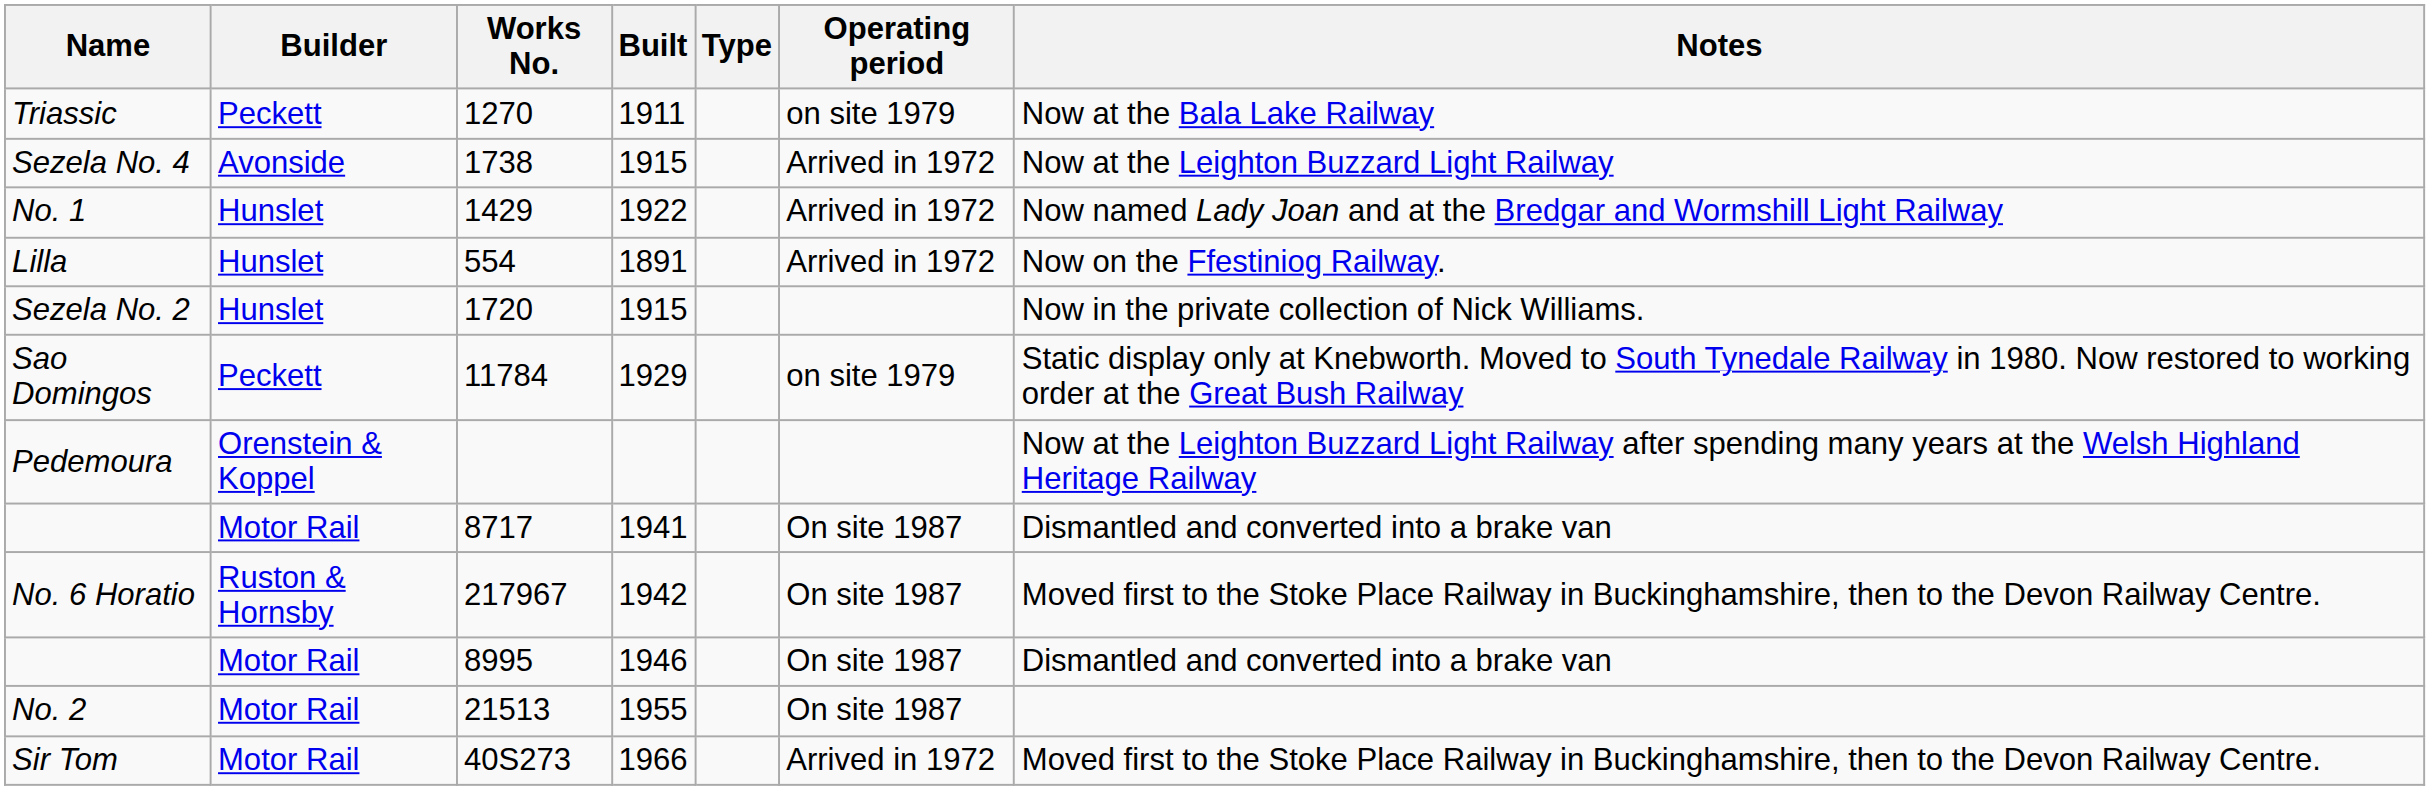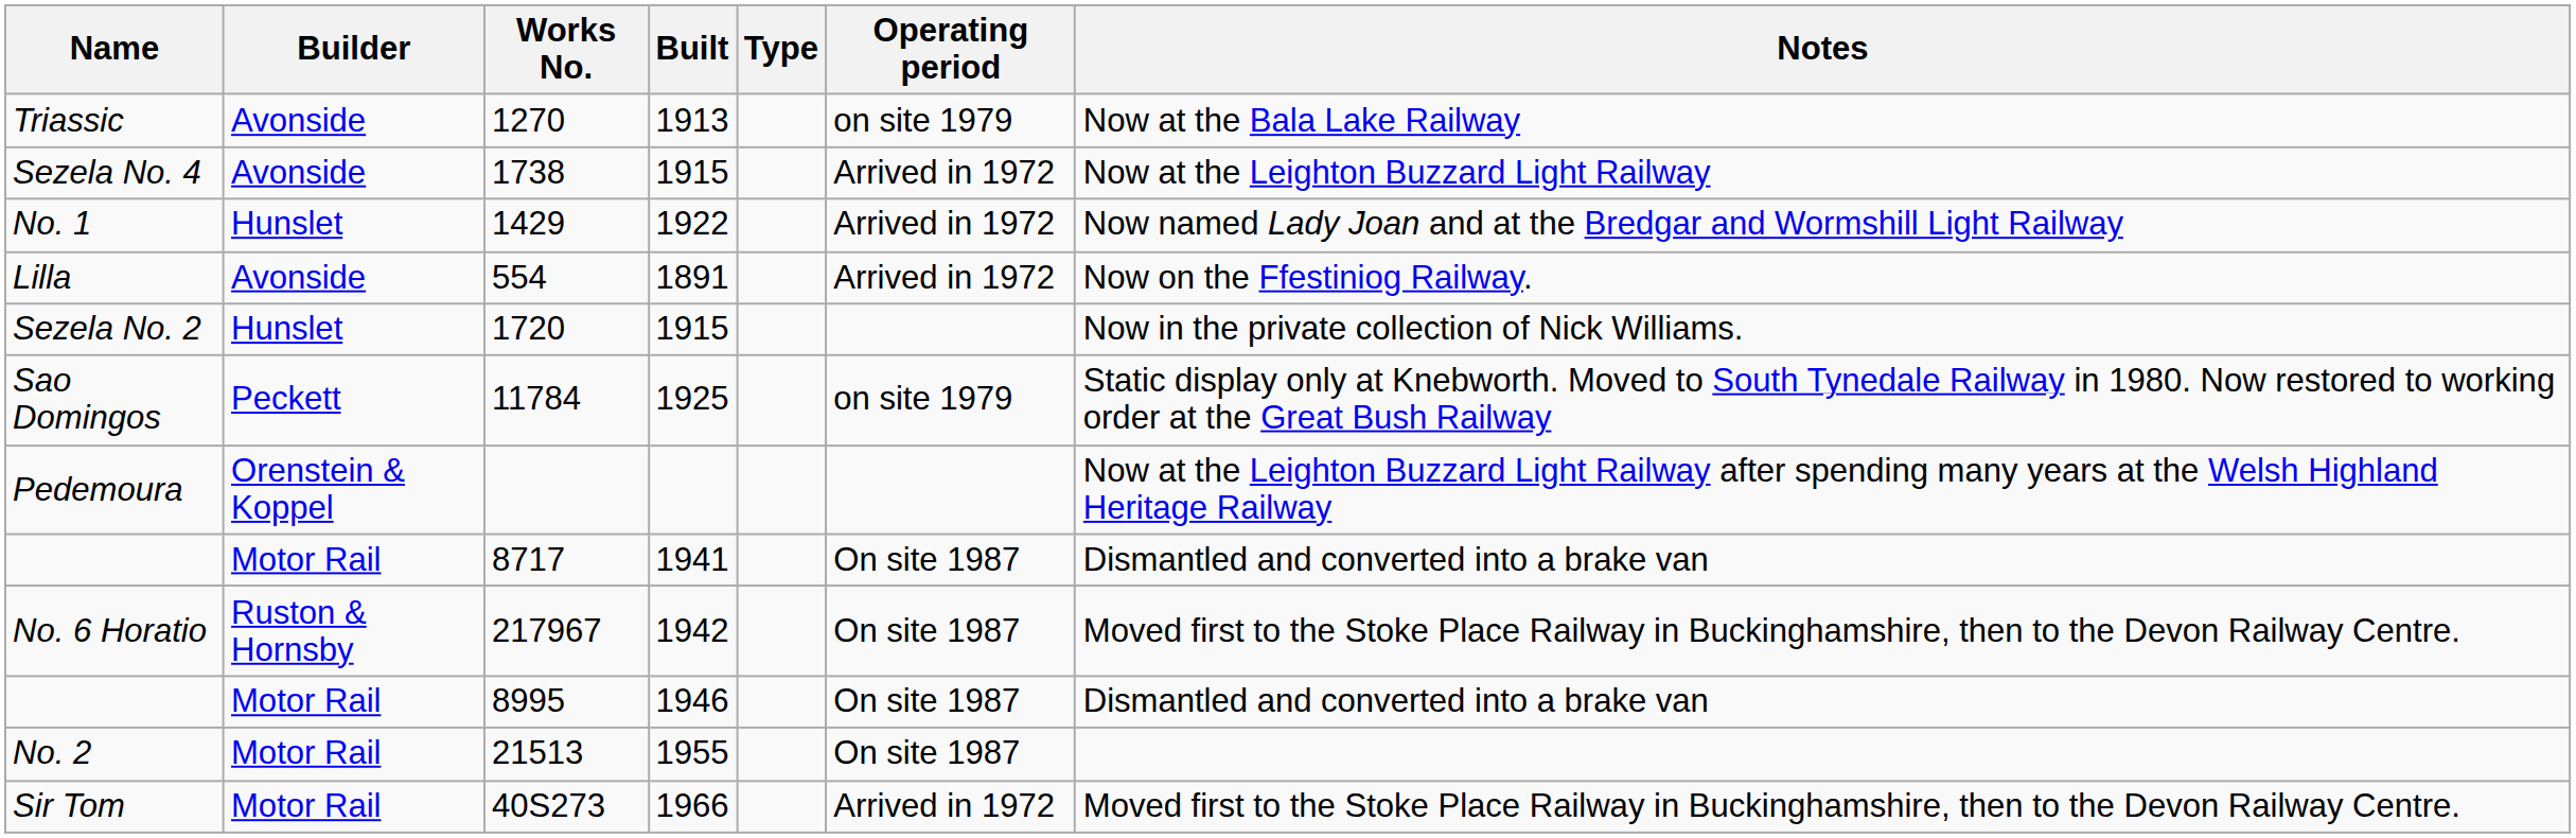Triassic | Builder: Peckett -> Avonside
Triassic | Built: 1911 -> 1913
Lilla | Builder: Hunslet -> Avonside
Sao Domingos | Built: 1929 -> 1925
